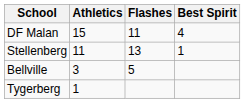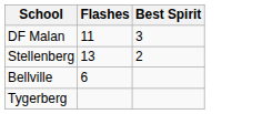- column: Athletics | 15 | 11 | 3 | 1
DF Malan | Best Spirit: 4 -> 3
Stellenberg | Best Spirit: 1 -> 2
Bellville | Flashes: 5 -> 6
